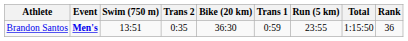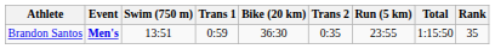columns swapped: Trans 1 <-> Trans 2
Brandon Santos | Rank: 36 -> 35
